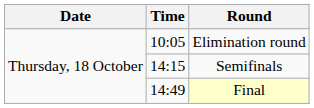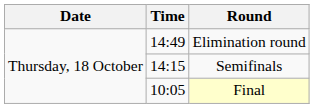Elimination round | Time: 10:05 -> 14:49
Final | Time: 14:49 -> 10:05
